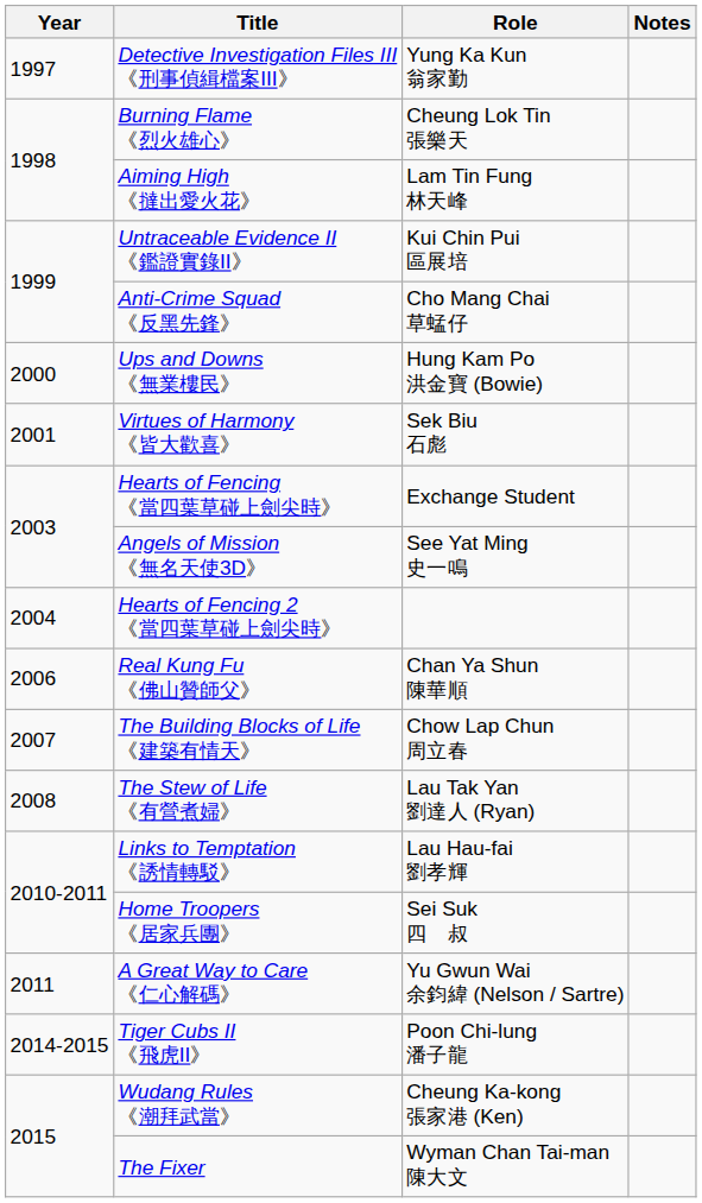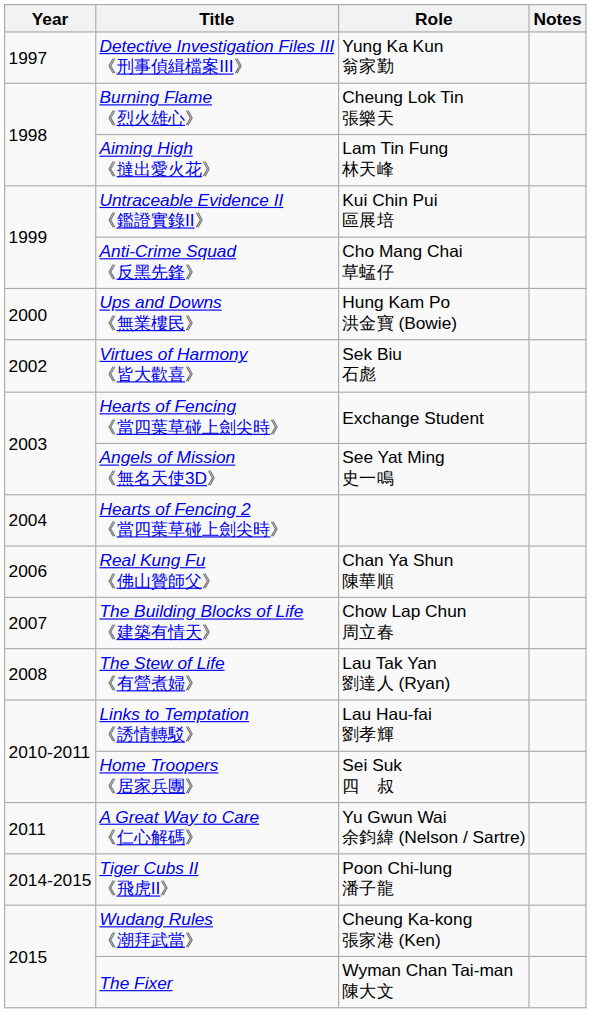Virtues of Harmony 《皆大歡喜》 | Year: 2001 -> 2002
